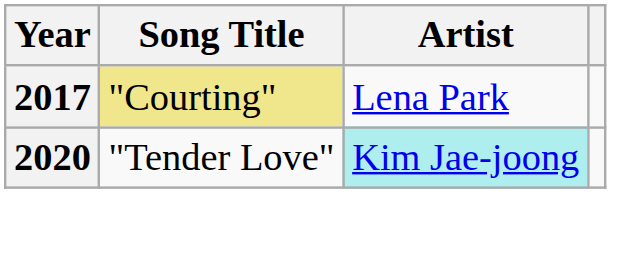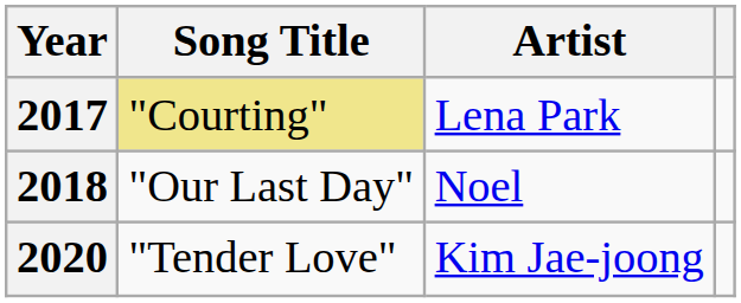+ row: 2018 | "Our Last Day" | Noel
2020 | Artist: paleturquoise background -> no background
